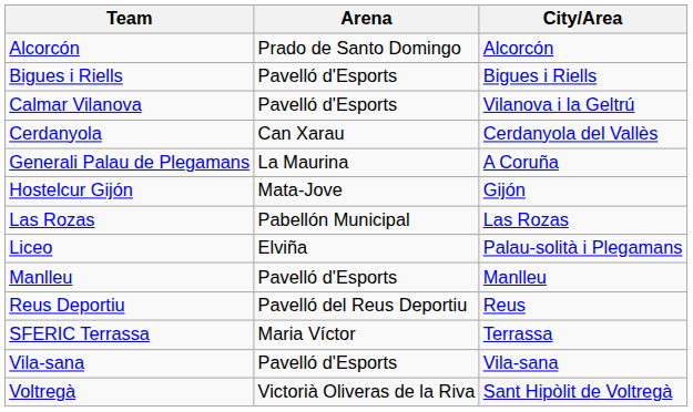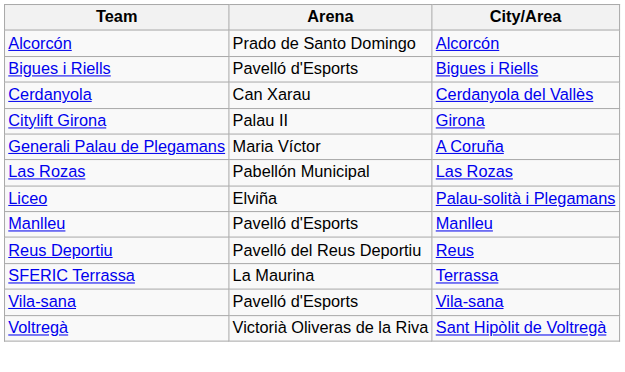- row: Calmar Vilanova | Pavelló d'Esports | Vilanova i la Geltrú
+ row: Citylift Girona | Palau II | Girona
Generali Palau de Plegamans | Arena: La Maurina -> Maria Víctor
- row: Hostelcur Gijón | Mata-Jove | Gijón
SFERIC Terrassa | Arena: Maria Víctor -> La Maurina
